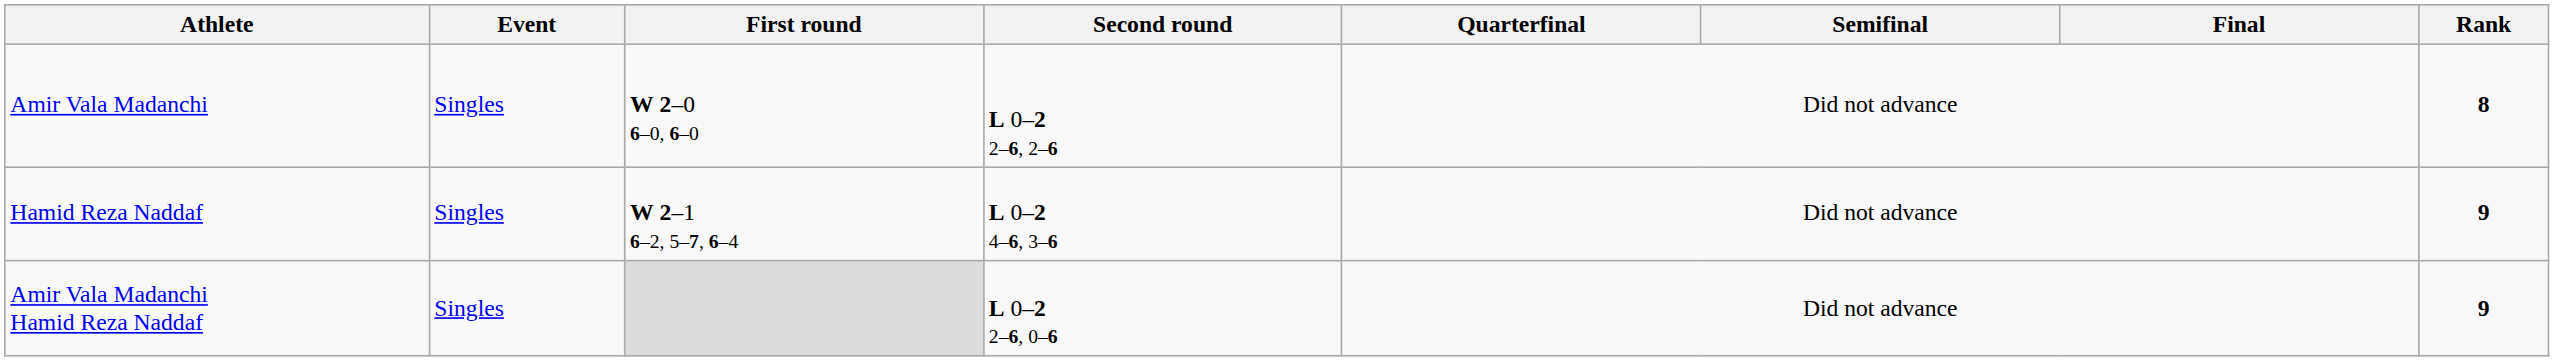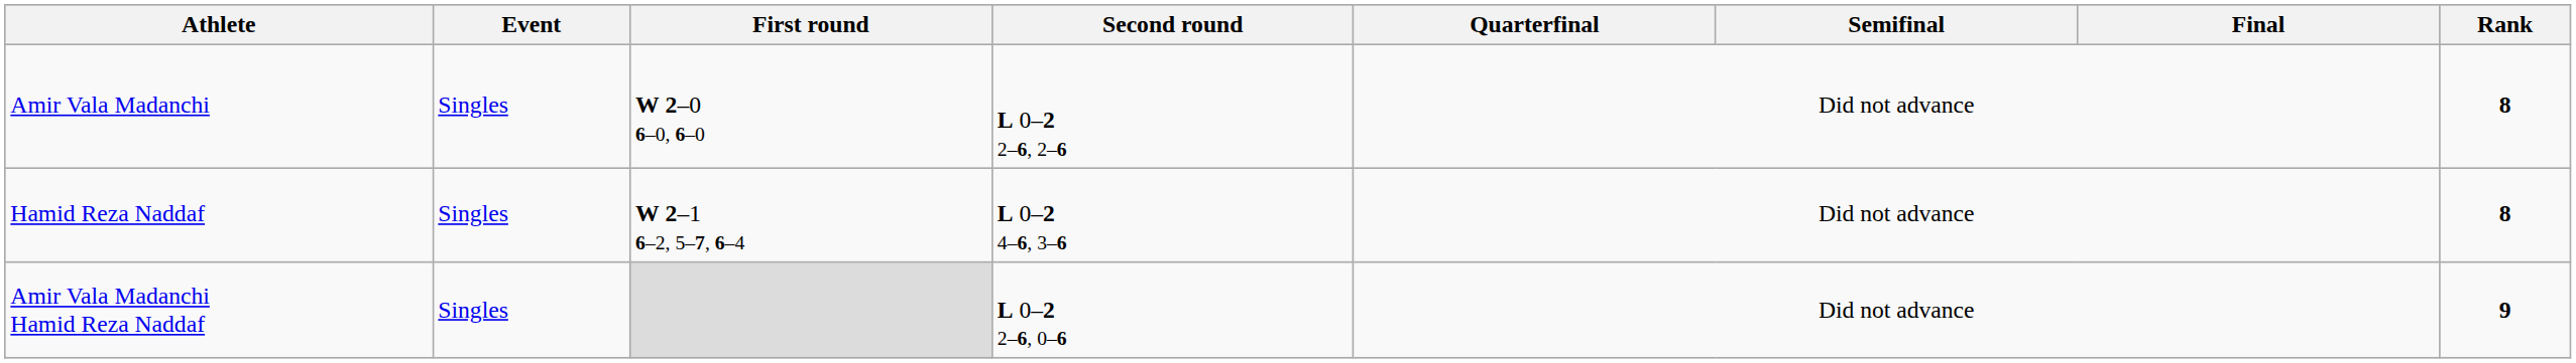Hamid Reza Naddaf | Rank: 9 -> 8
